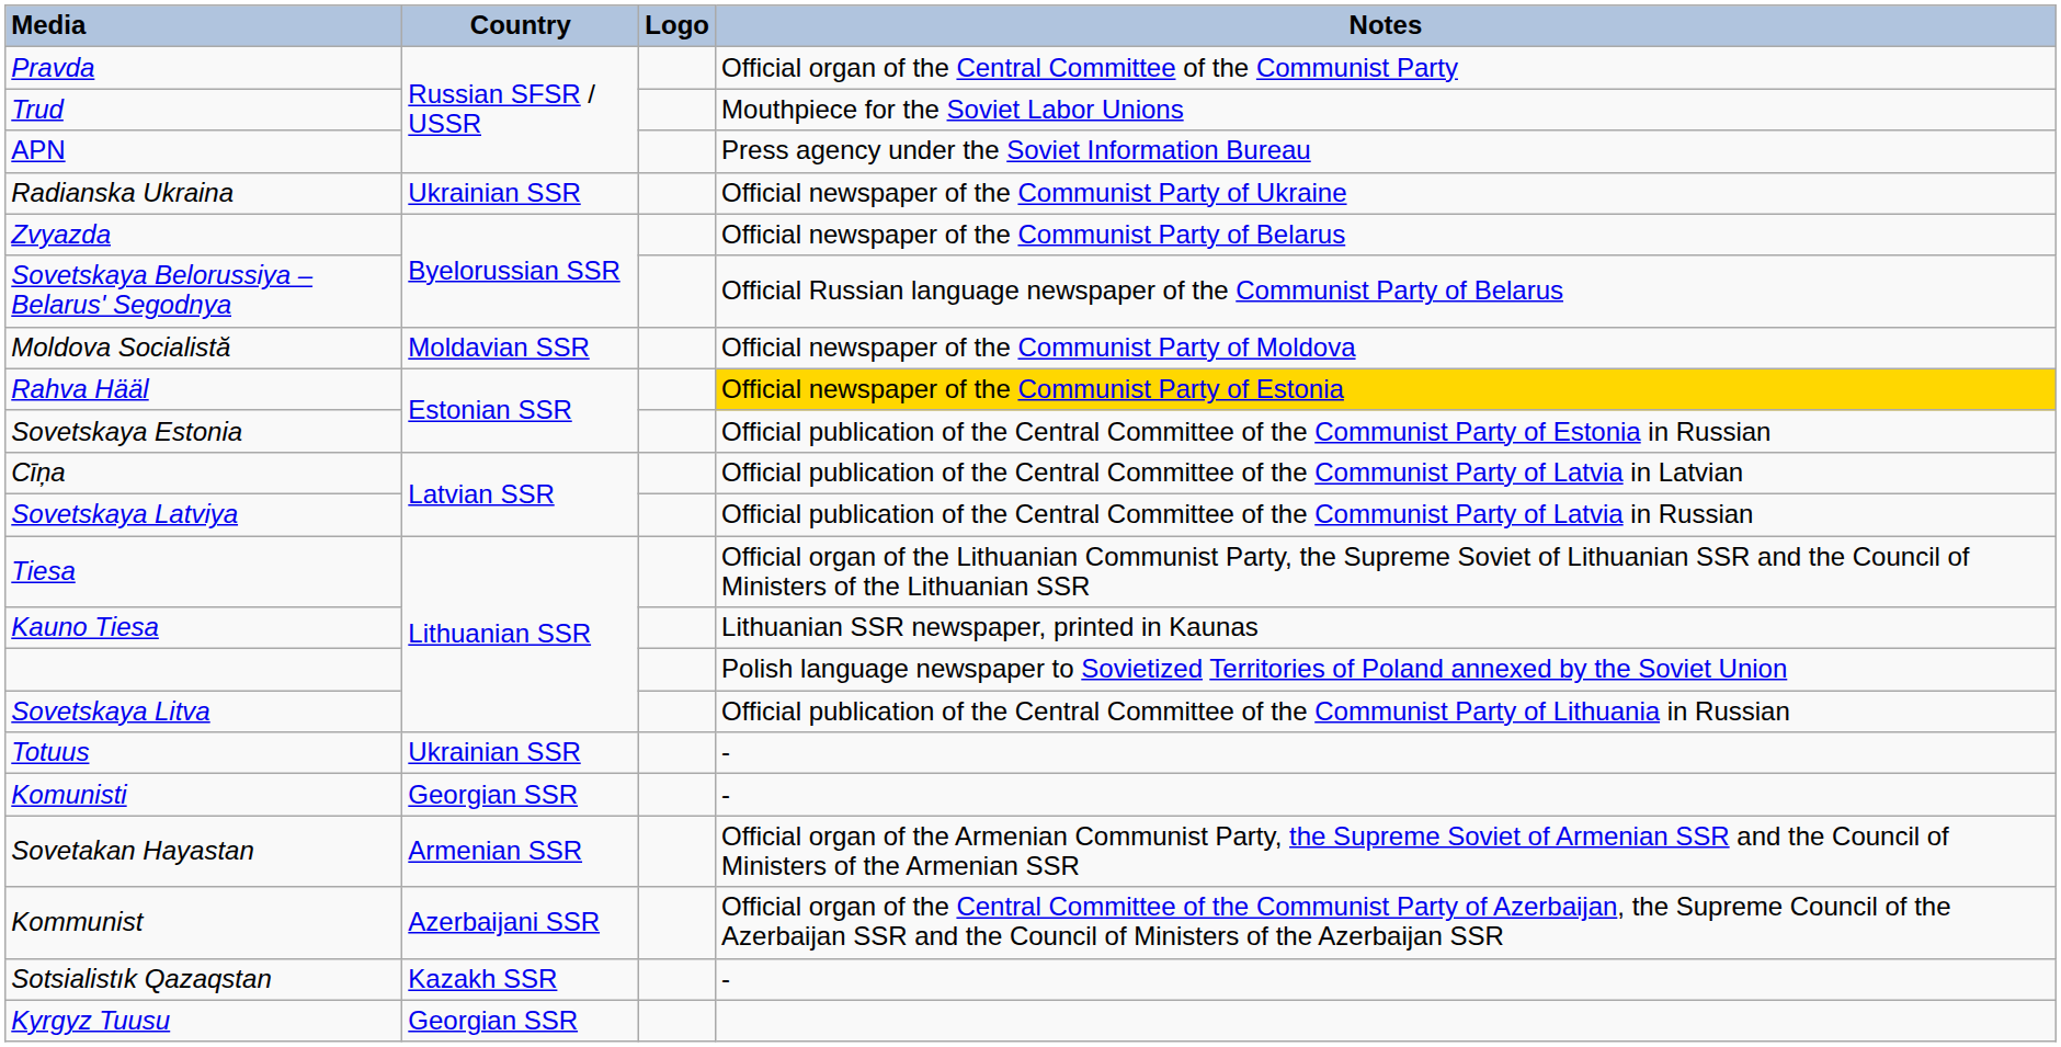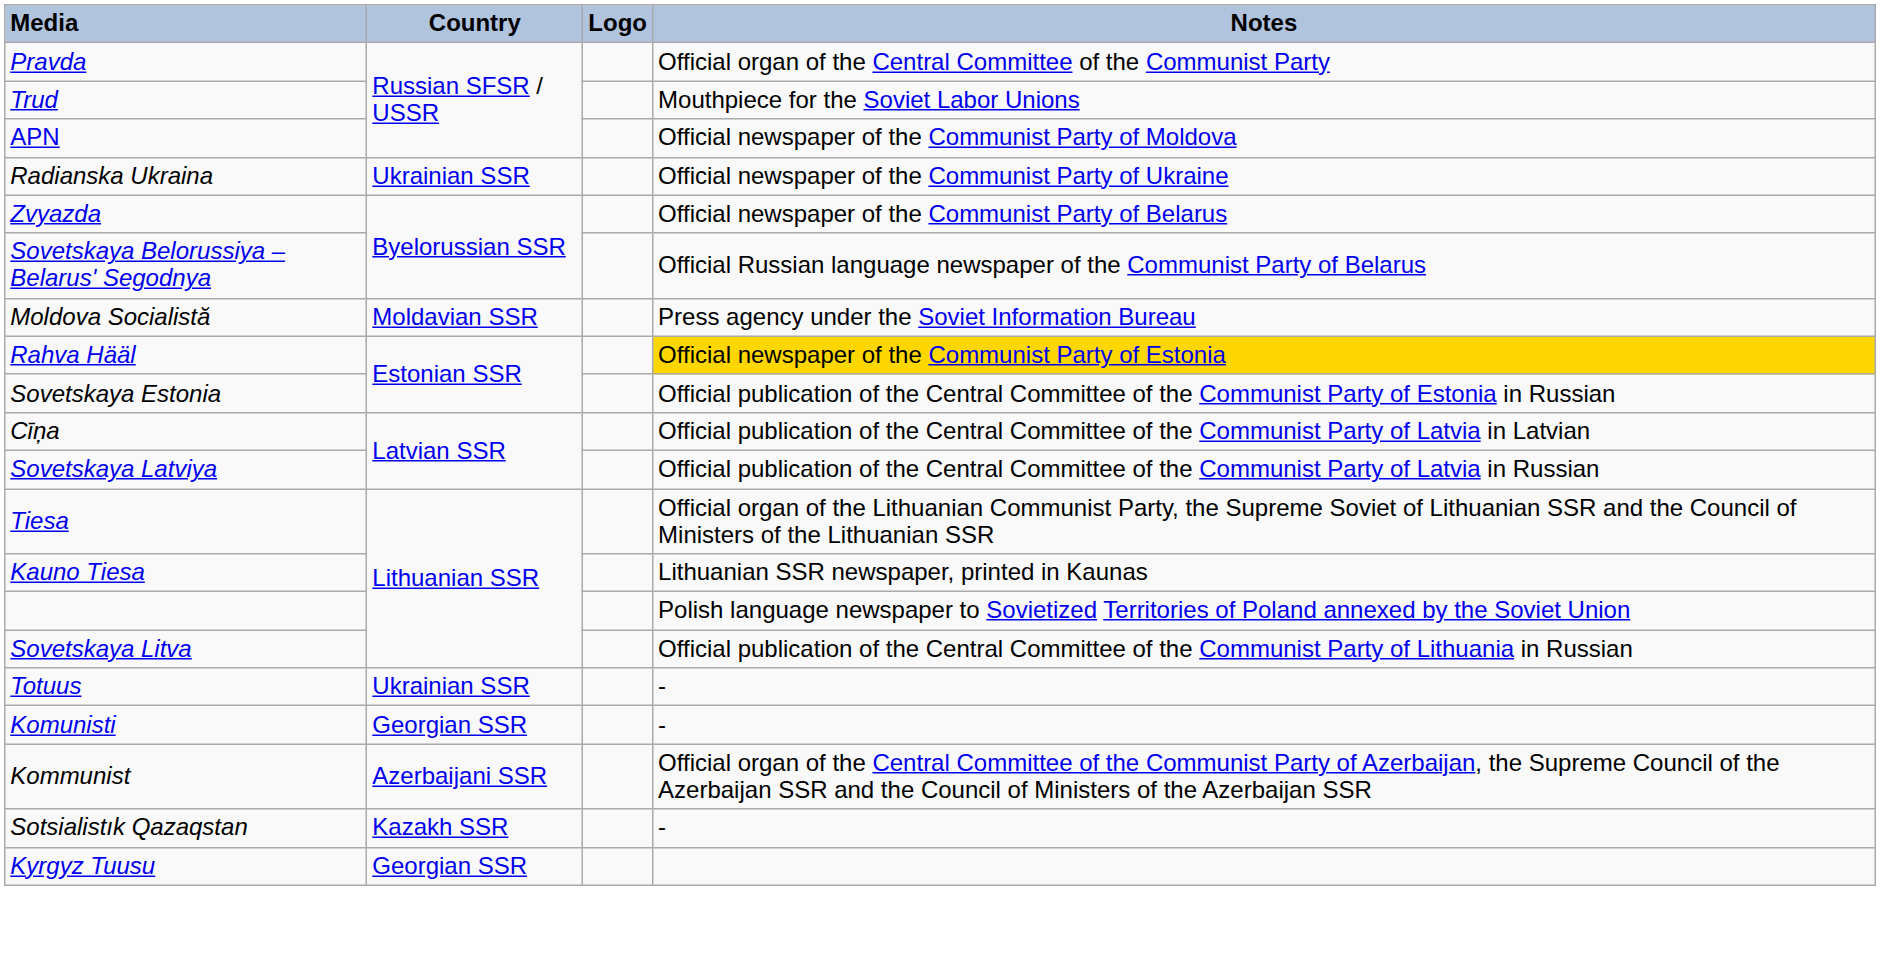APN | Notes: Press agency under the Soviet Information Bureau -> Official newspaper of the Communist Party of Moldova
Moldova Socialistă | Notes: Official newspaper of the Communist Party of Moldova -> Press agency under the Soviet Information Bureau
- row: Sovetakan Hayastan | Armenian SSR | Official organ of the Armenian Communist Party, the Supreme Soviet of Armenian SSR and the Council of Ministers of the Armenian SSR
